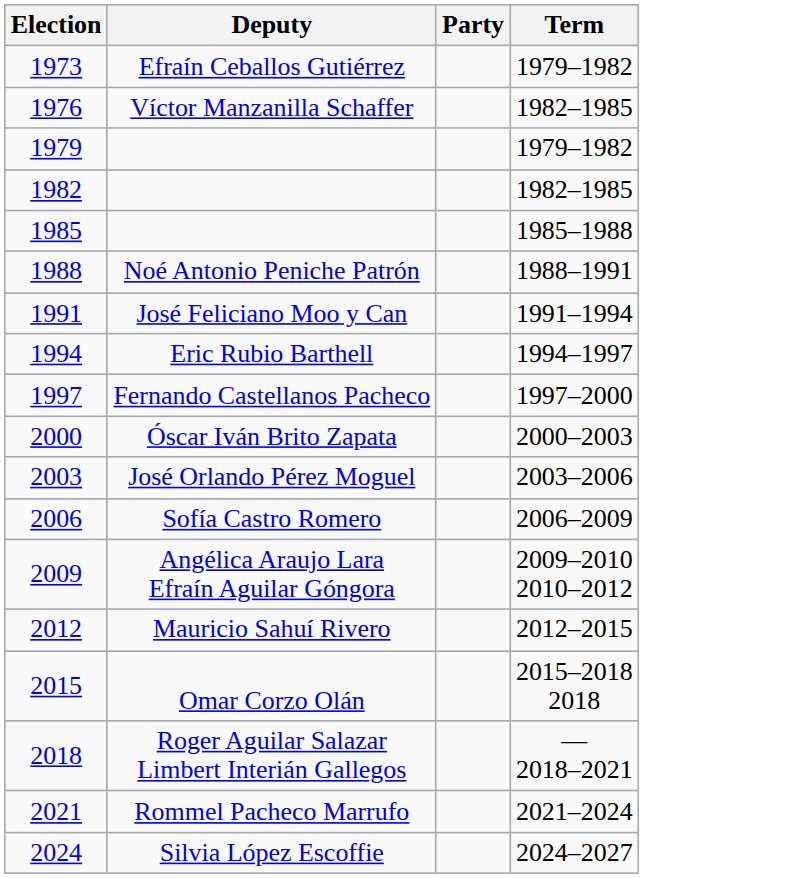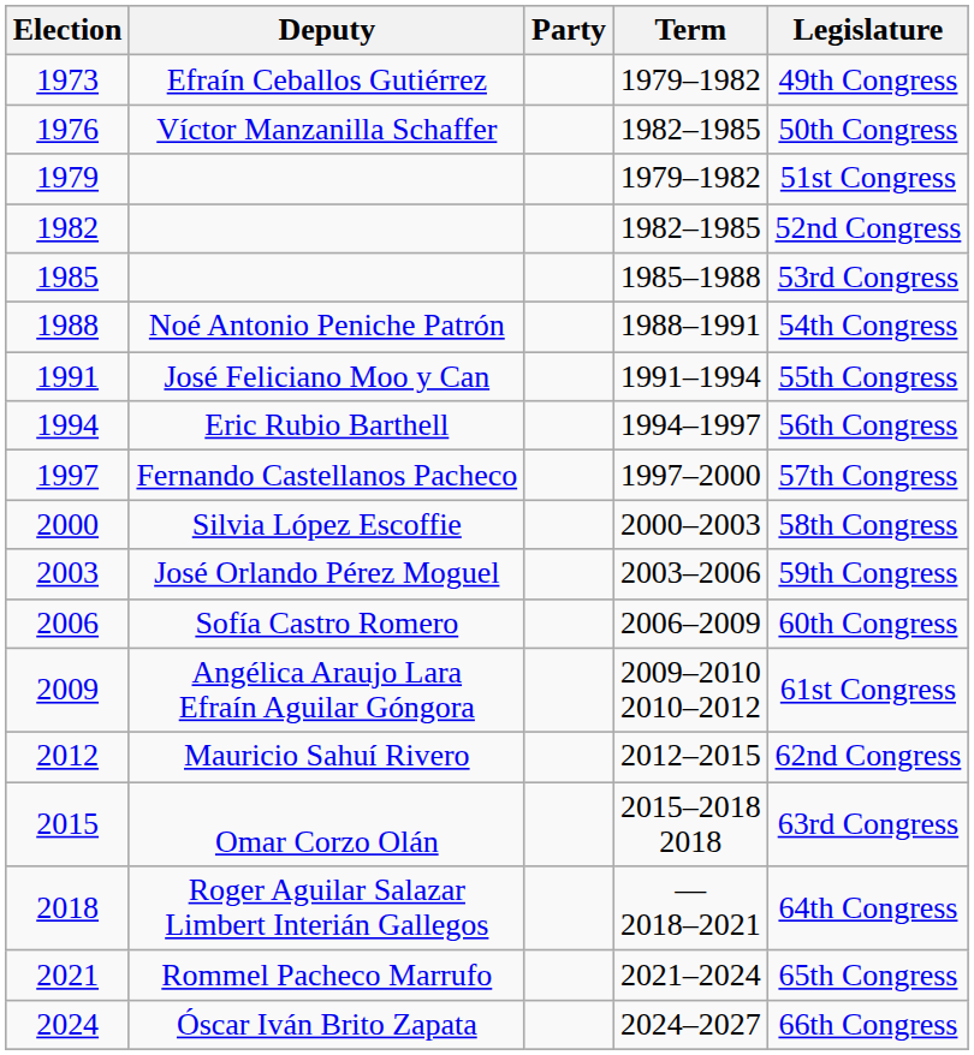+ column: Legislature | 49th Congress | 50th Congress | 51st Congress | 52nd Congress | 53rd Congress | 54th Congress | 55th Congress | 56th Congress | 57th Congress | 58th Congress | 59th Congress | 60th Congress | 61st Congress | 62nd Congress | 63rd Congress | 64th Congress | 65th Congress | 66th Congress
2000 | Deputy: Óscar Iván Brito Zapata -> Silvia López Escoffie
2024 | Deputy: Silvia López Escoffie -> Óscar Iván Brito Zapata
